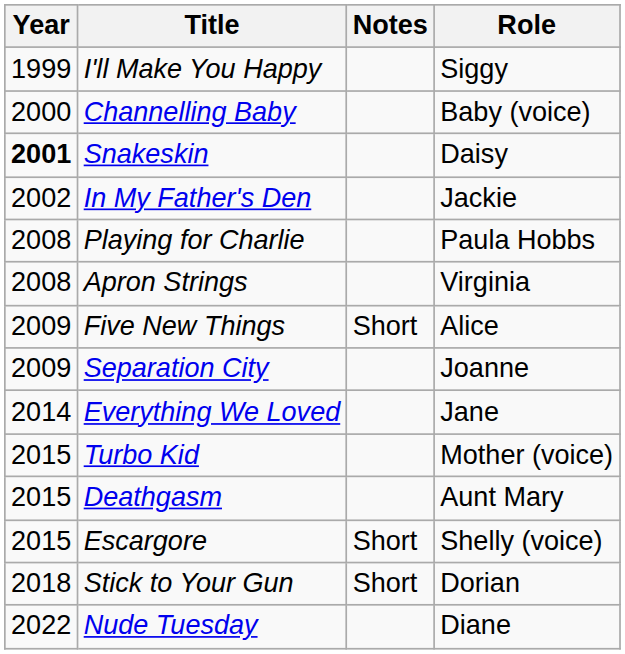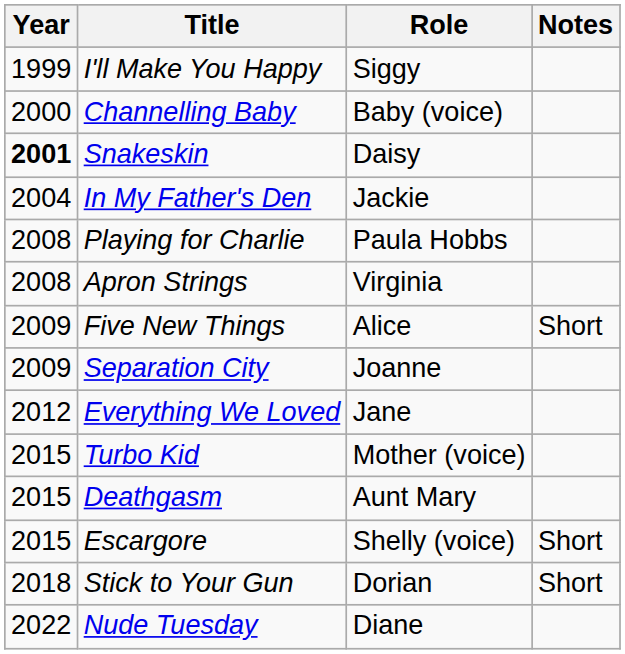columns swapped: Role <-> Notes
In My Father's Den | Year: 2002 -> 2004
Everything We Loved | Year: 2014 -> 2012
